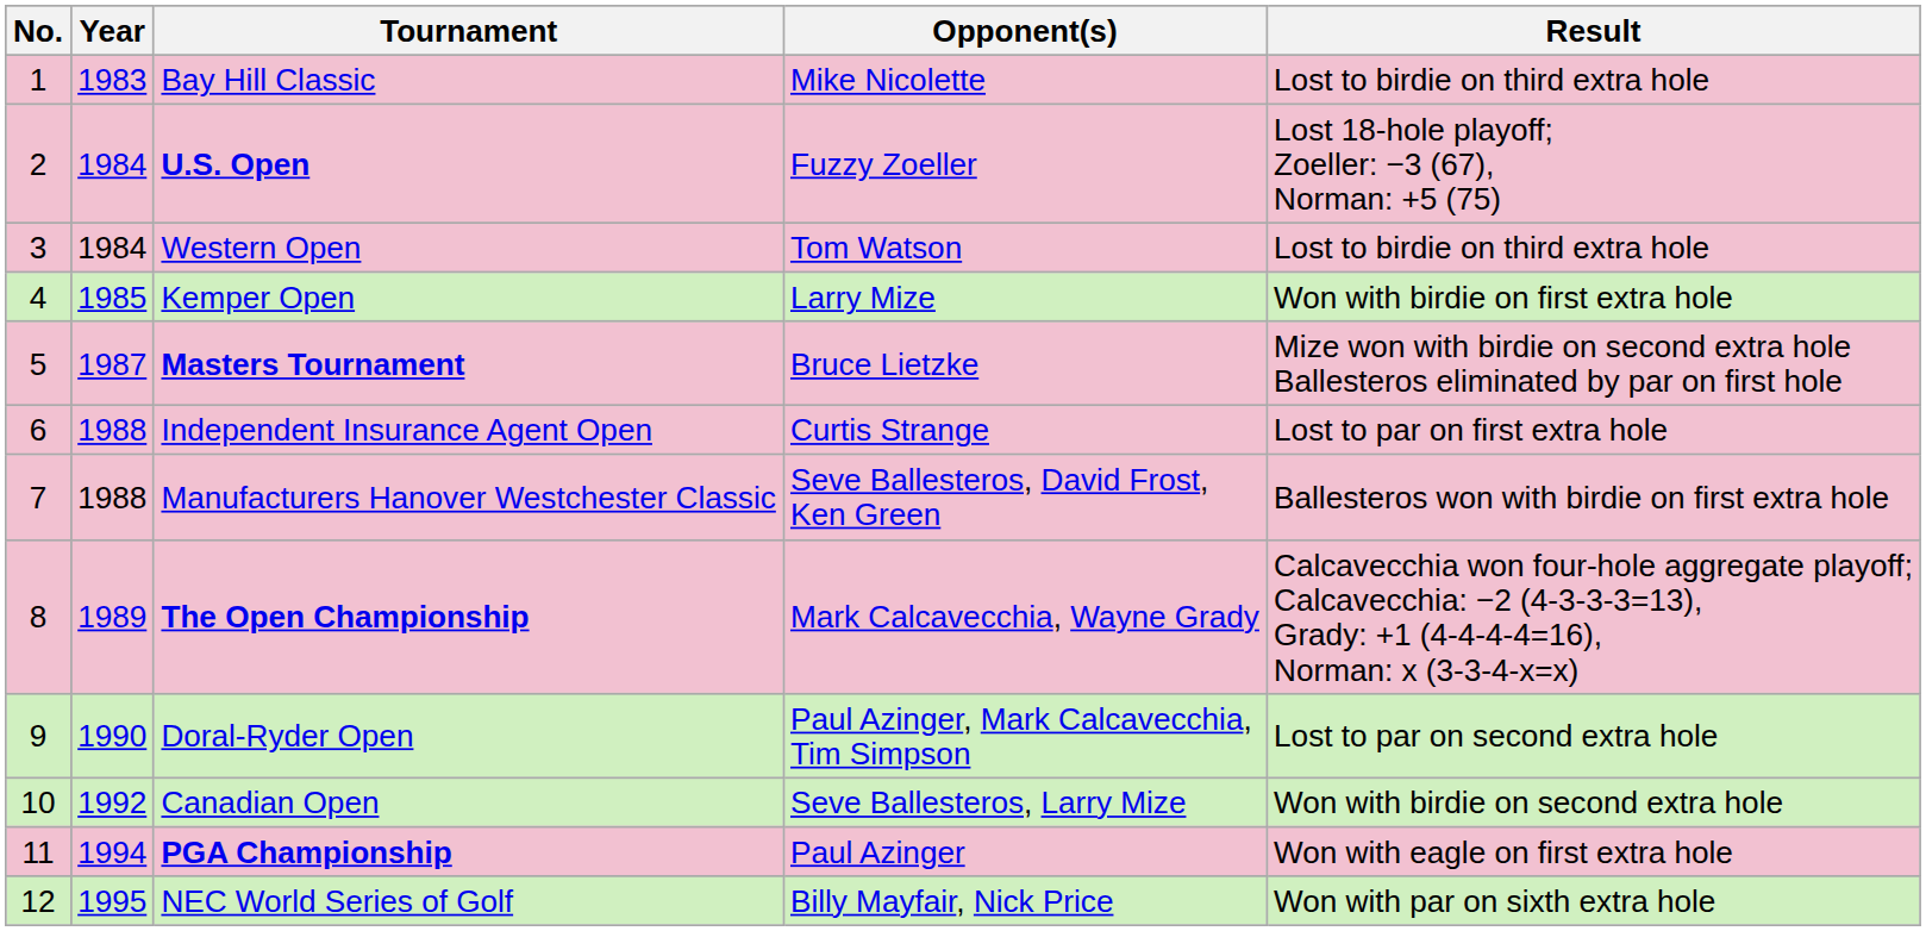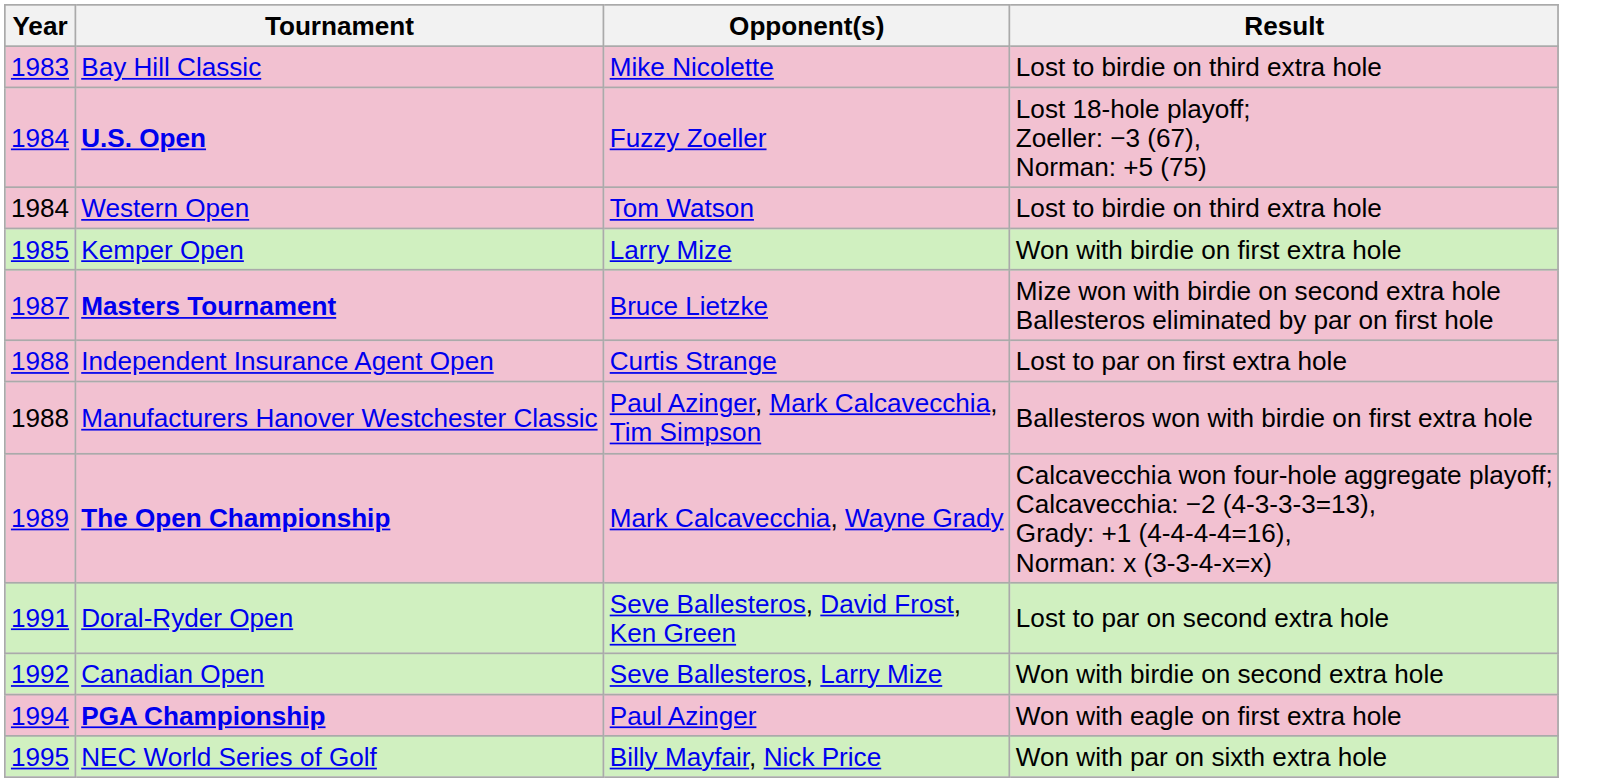- column: No. | 1 | 2 | 3 | 4 | 5 | 6 | 7 | 8 | 9 | 10 | 11 | 12
Manufacturers Hanover Westchester Classic | Opponent(s): Seve Ballesteros, David Frost, Ken Green -> Paul Azinger, Mark Calcavecchia, Tim Simpson
Doral-Ryder Open | Year: 1990 -> 1991
Doral-Ryder Open | Opponent(s): Paul Azinger, Mark Calcavecchia, Tim Simpson -> Seve Ballesteros, David Frost, Ken Green
